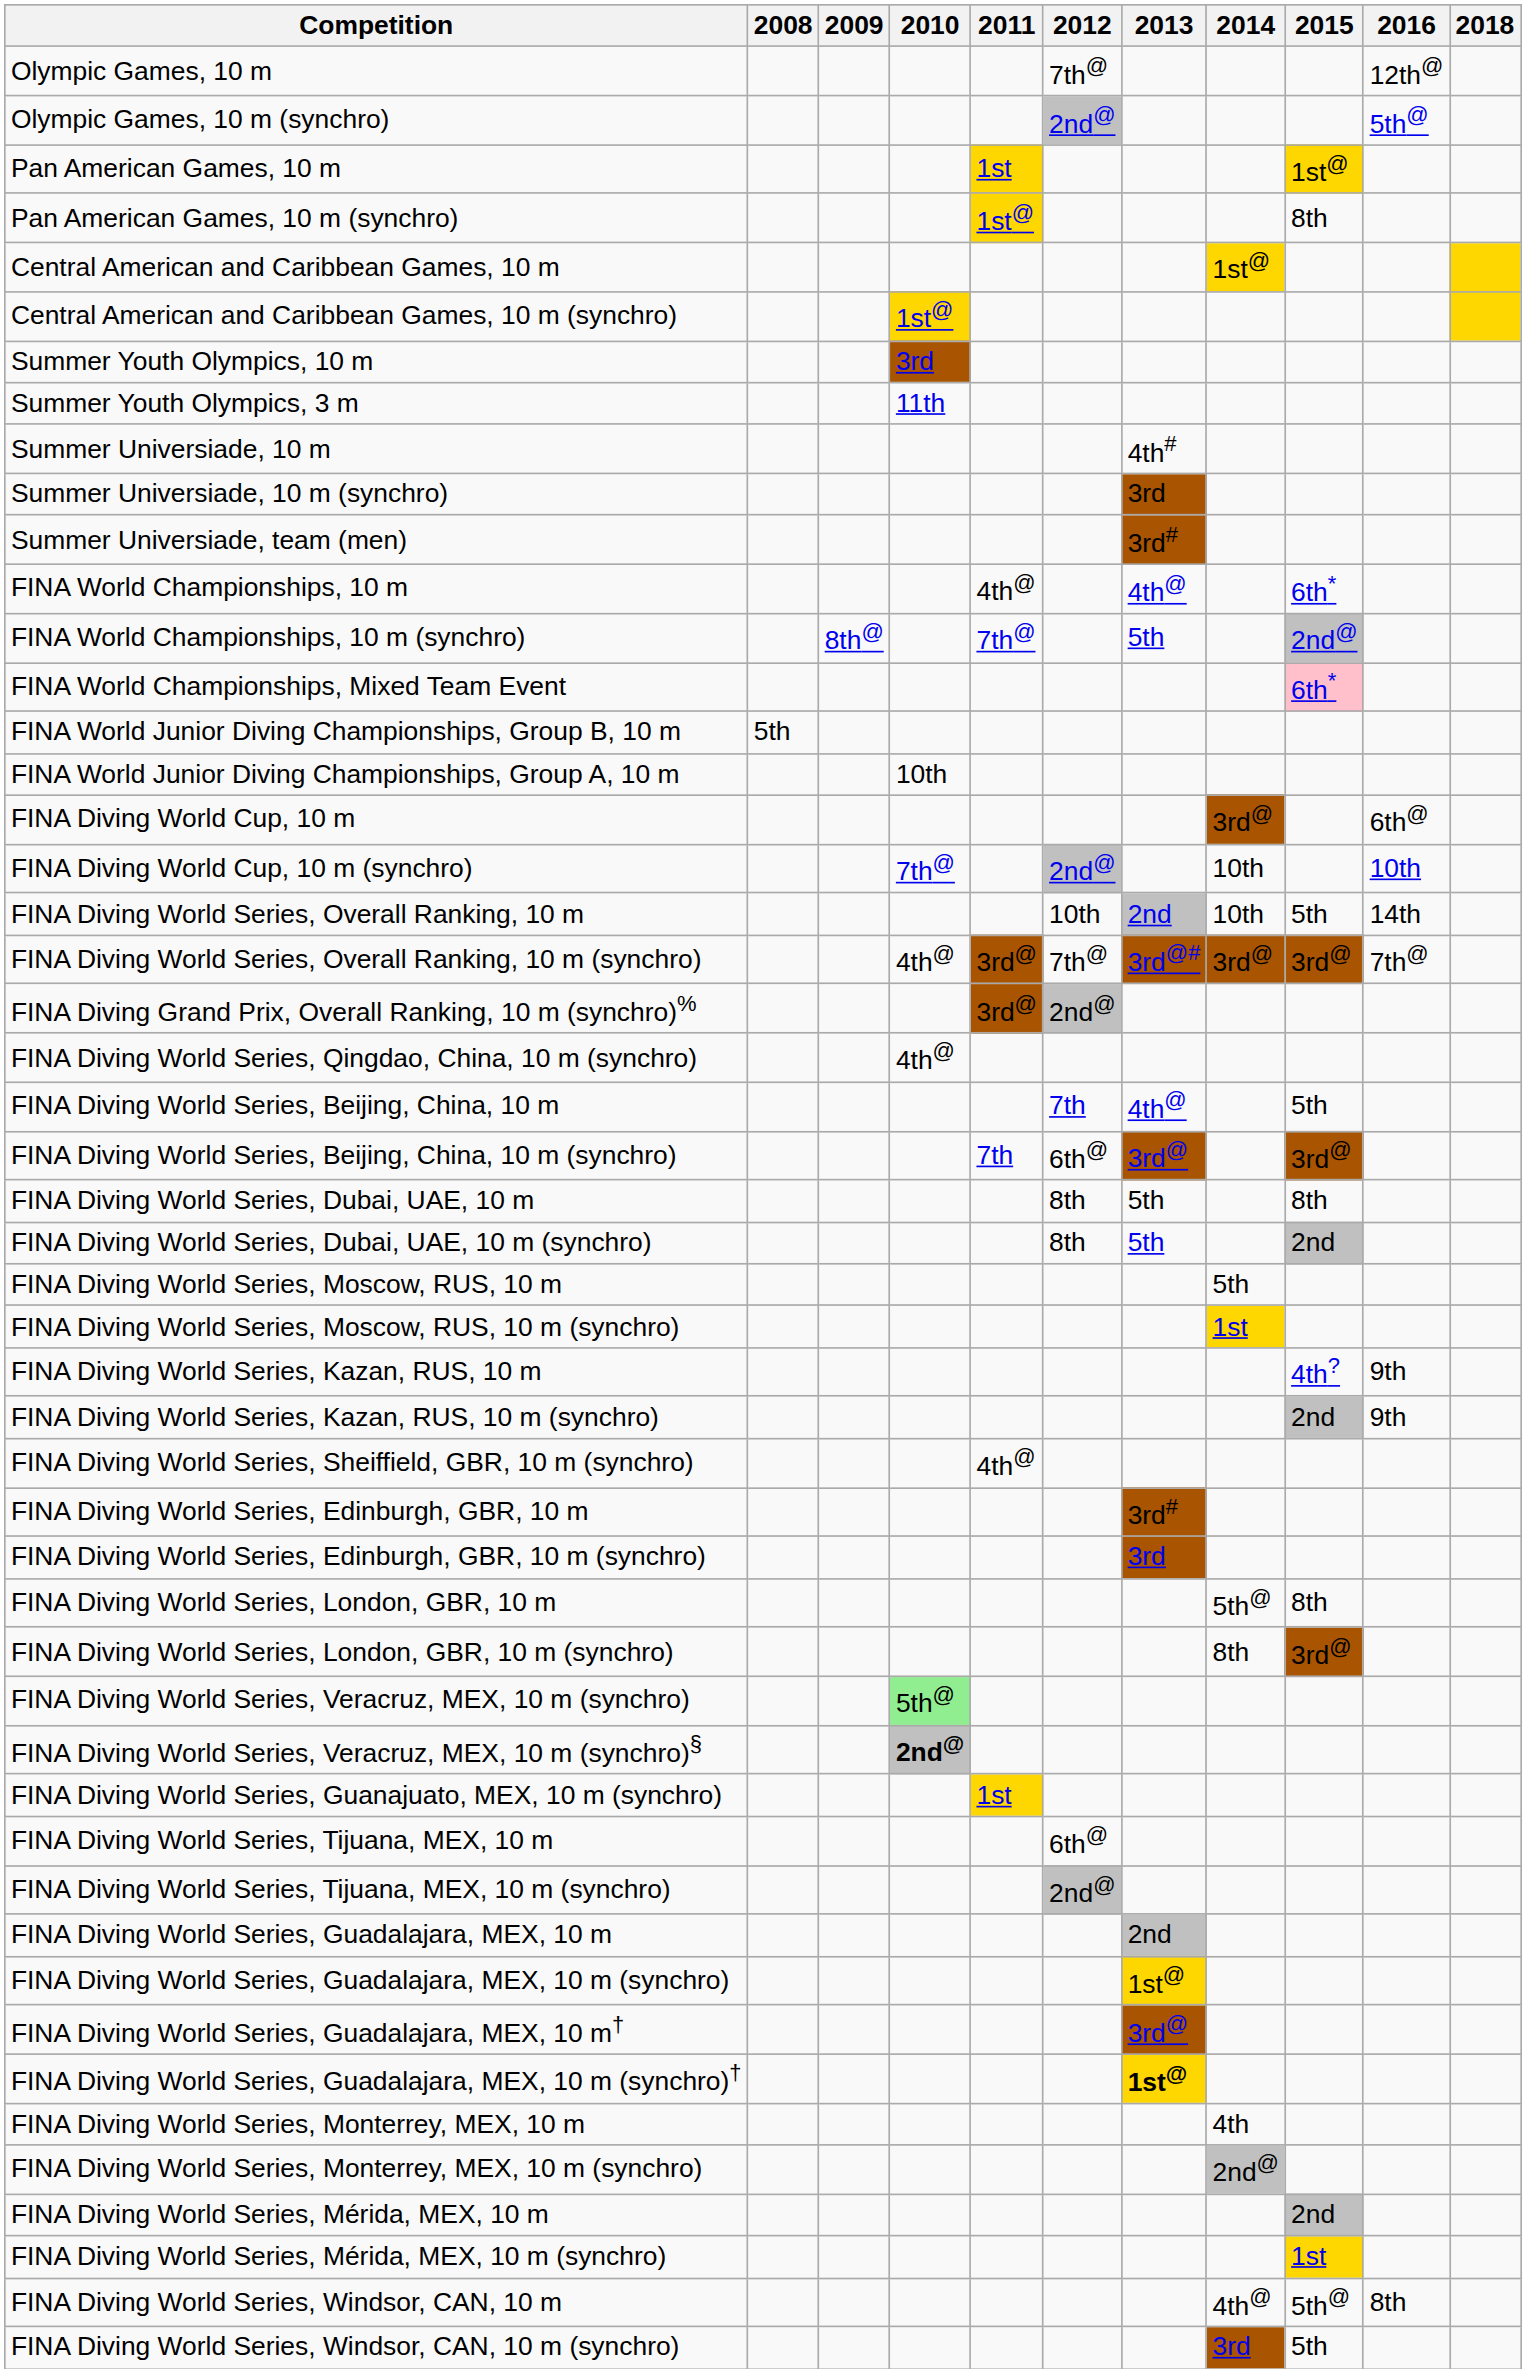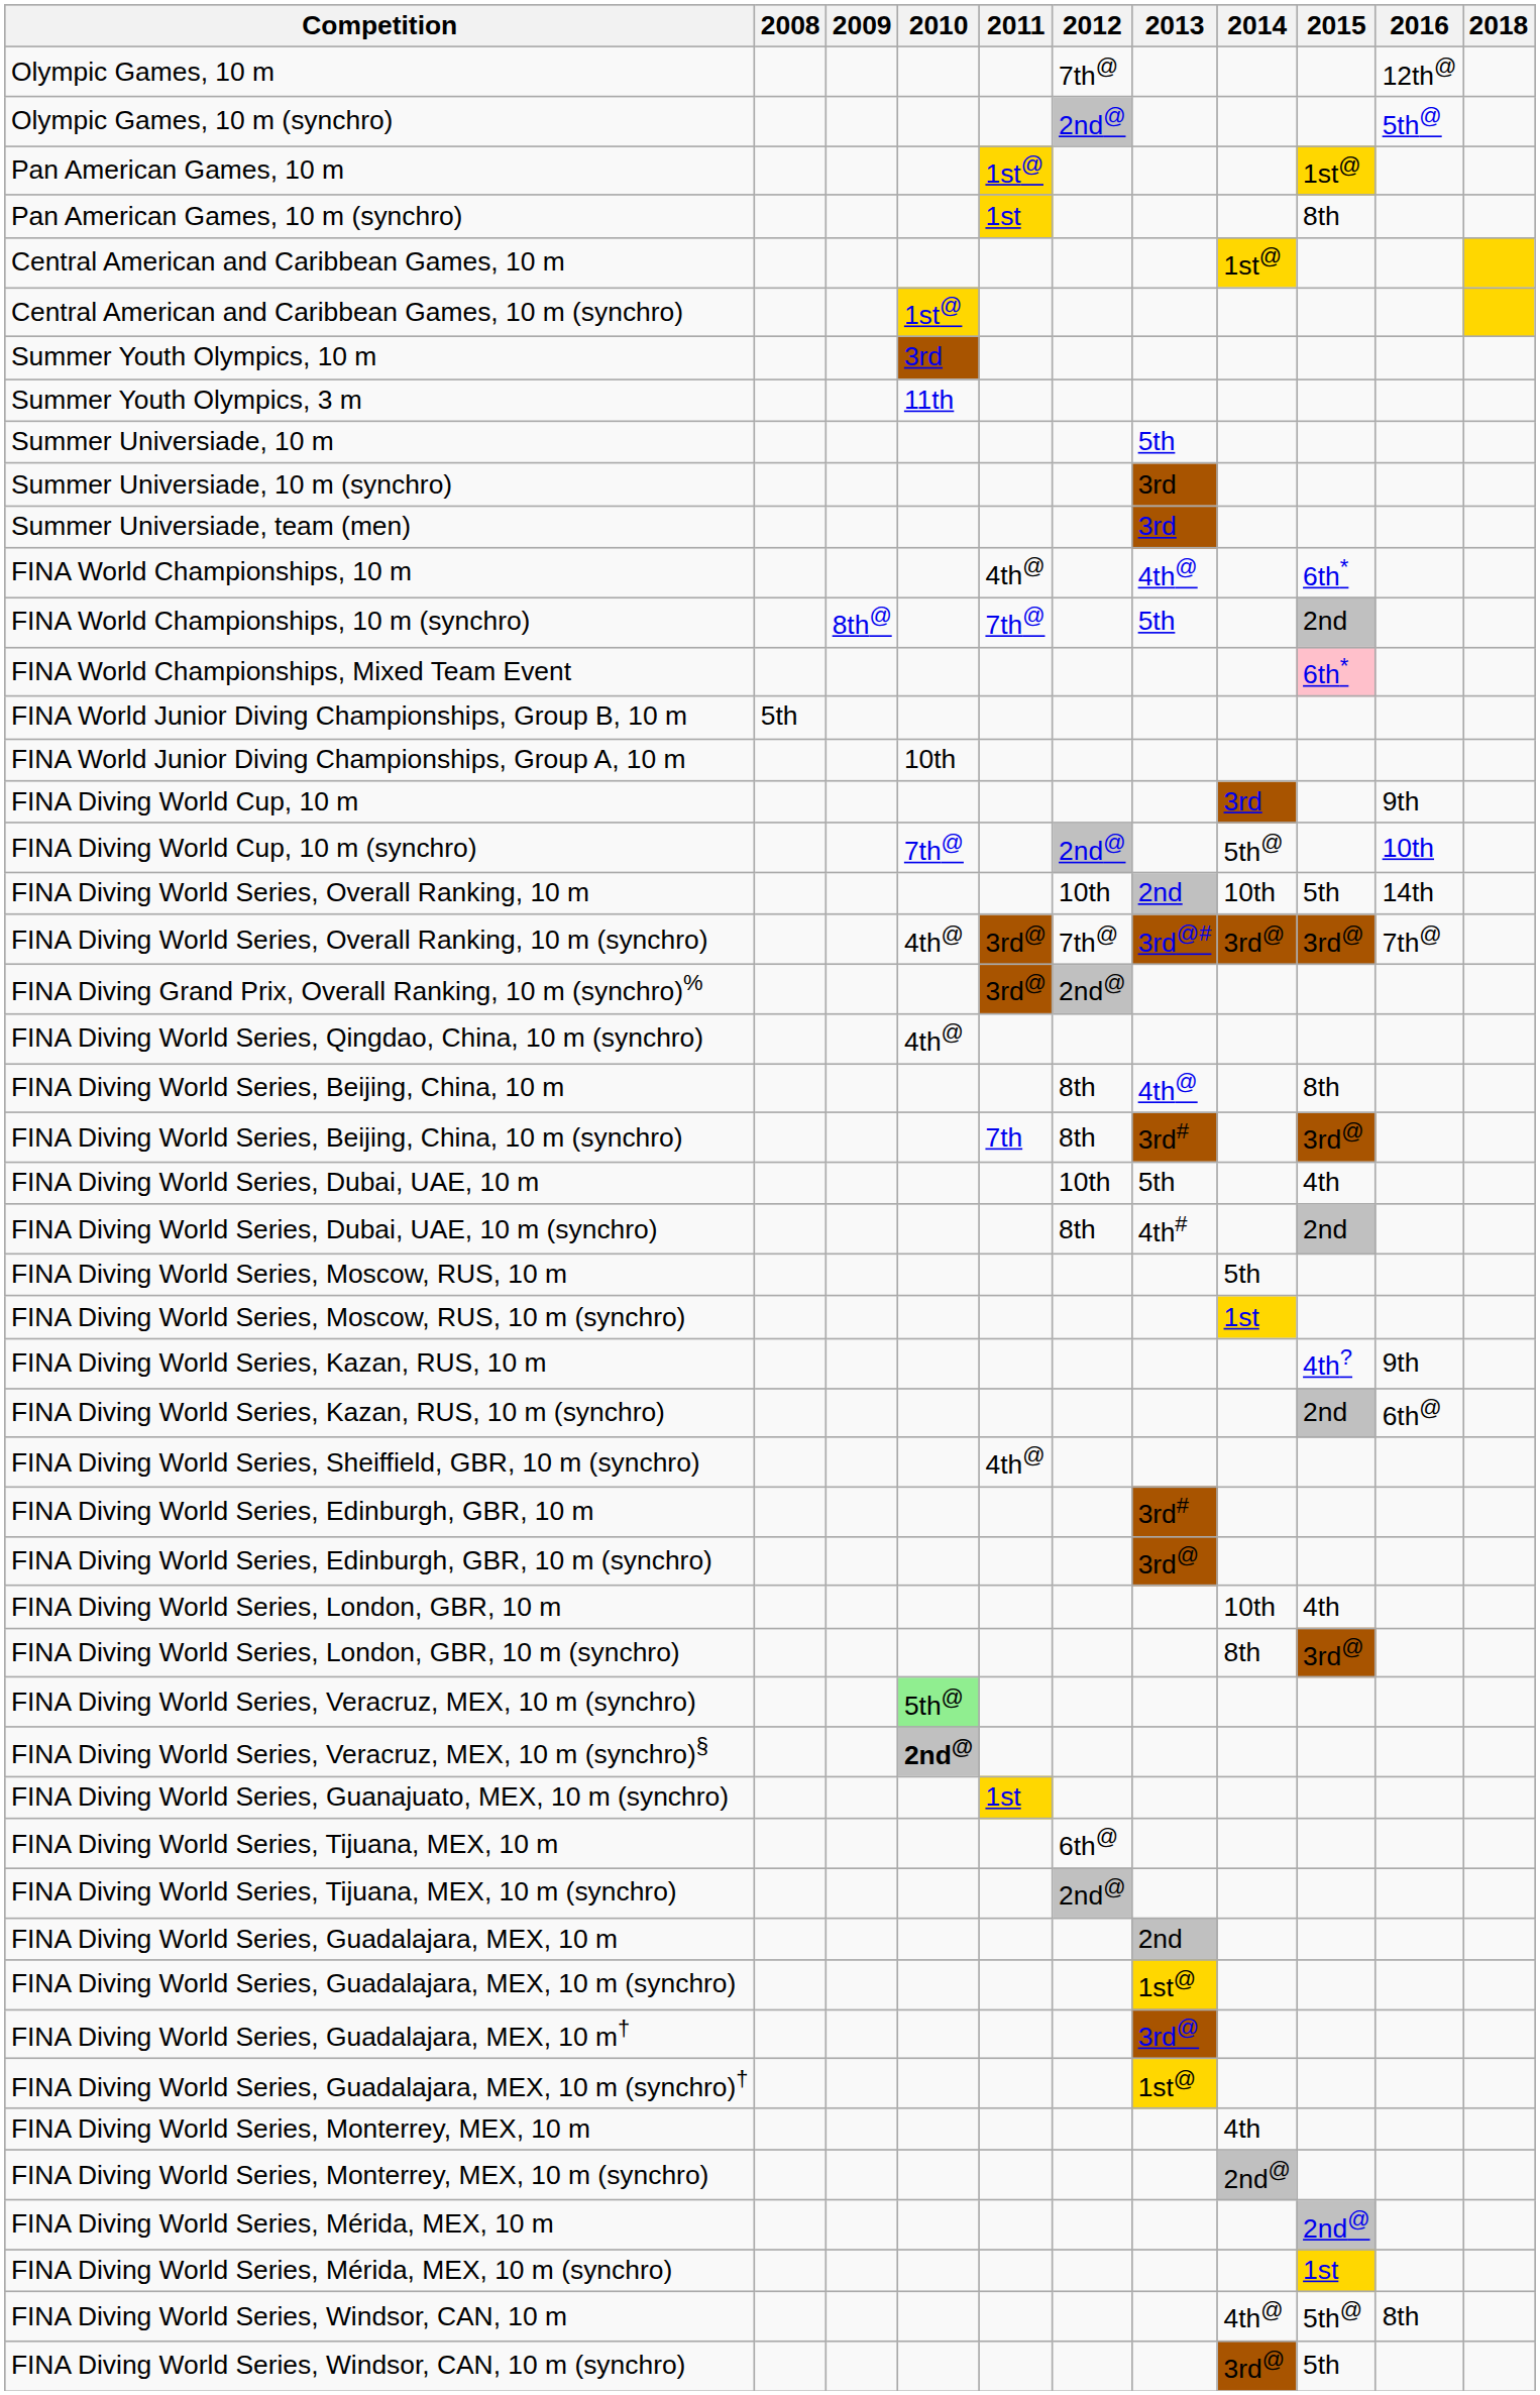Pan American Games, 10 m | 2011: 1st -> 1st@
Pan American Games, 10 m (synchro) | 2011: 1st@ -> 1st
Summer Universiade, 10 m | 2013: 4th# -> 5th
Summer Universiade, team (men) | 2013: 3rd# -> 3rd
FINA World Championships, 10 m (synchro) | 2015: 2nd@ -> 2nd
FINA Diving World Cup, 10 m | 2014: 3rd@ -> 3rd
FINA Diving World Cup, 10 m | 2016: 6th@ -> 9th
FINA Diving World Cup, 10 m (synchro) | 2014: 10th -> 5th@
FINA Diving World Series, Beijing, China, 10 m | 2012: 7th -> 8th
FINA Diving World Series, Beijing, China, 10 m | 2015: 5th -> 8th
FINA Diving World Series, Beijing, China, 10 m (synchro) | 2012: 6th@ -> 8th
FINA Diving World Series, Beijing, China, 10 m (synchro) | 2013: 3rd@ -> 3rd#
FINA Diving World Series, Dubai, UAE, 10 m | 2012: 8th -> 10th
FINA Diving World Series, Dubai, UAE, 10 m | 2015: 8th -> 4th
FINA Diving World Series, Dubai, UAE, 10 m (synchro) | 2013: 5th -> 4th#
FINA Diving World Series, Kazan, RUS, 10 m (synchro) | 2016: 9th -> 6th@
FINA Diving World Series, Edinburgh, GBR, 10 m (synchro) | 2013: 3rd -> 3rd@
FINA Diving World Series, London, GBR, 10 m | 2014: 5th@ -> 10th
FINA Diving World Series, London, GBR, 10 m | 2015: 8th -> 4th
FINA Diving World Series, Guadalajara, MEX, 10 m (synchro)† | 2013: bold -> normal
FINA Diving World Series, Mérida, MEX, 10 m | 2015: 2nd -> 2nd@
FINA Diving World Series, Windsor, CAN, 10 m (synchro) | 2014: 3rd -> 3rd@
